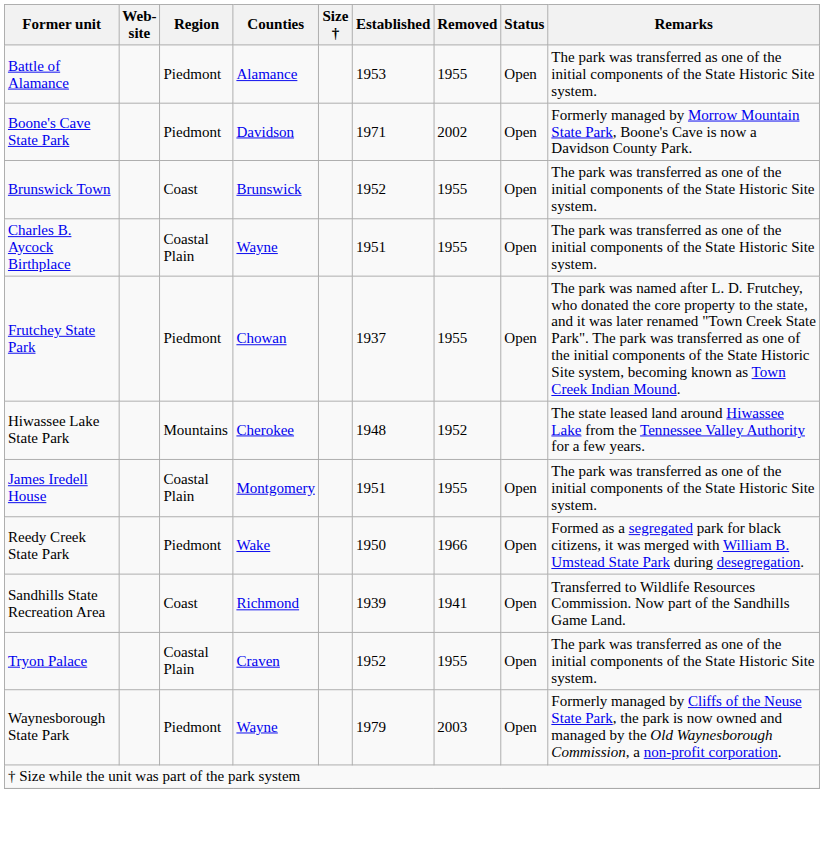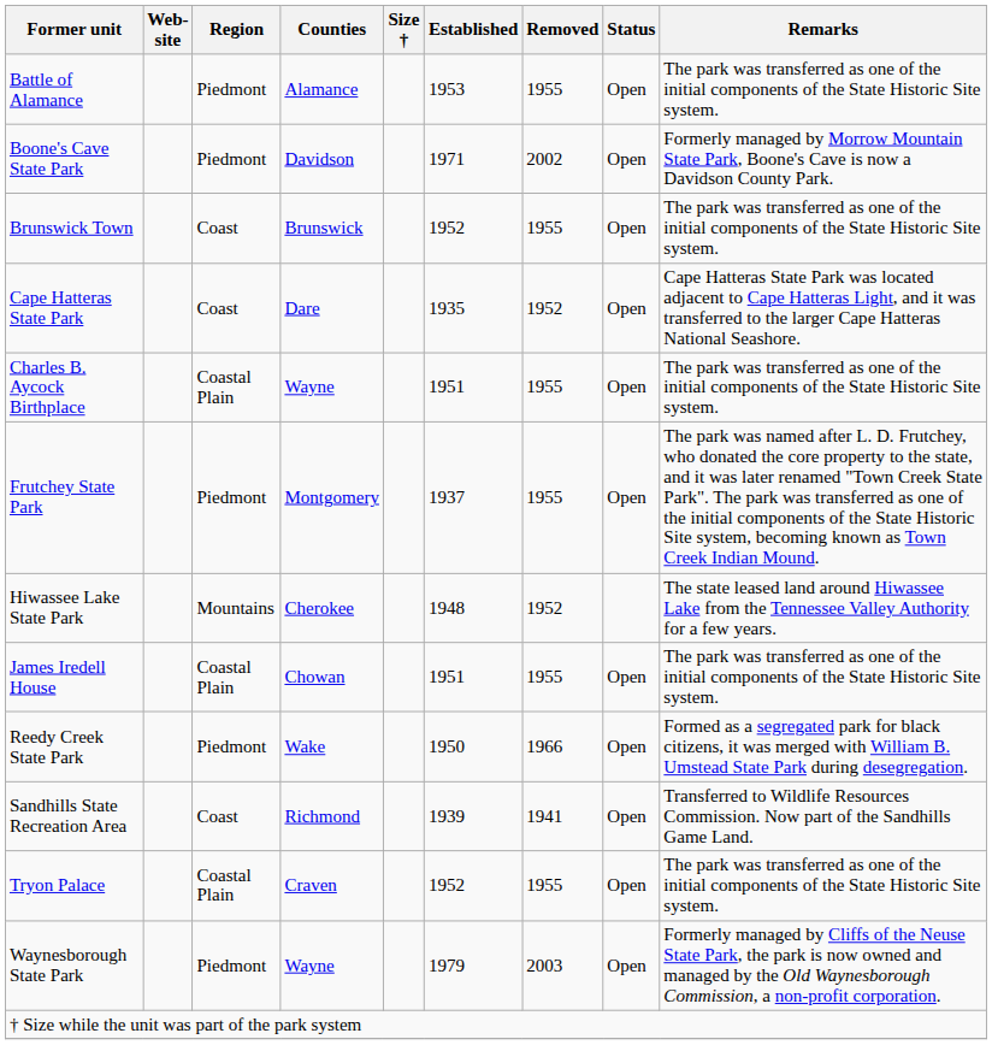+ row: Cape Hatteras State Park | Coast | Dare | 1935 | 1952 | Open | Cape Hatteras State Park was located adjacent to Cape Hatteras Light, and it was transferred to the larger Cape Hatteras National Seashore.
Frutchey State Park | Counties: Chowan -> Montgomery
James Iredell House | Counties: Montgomery -> Chowan
